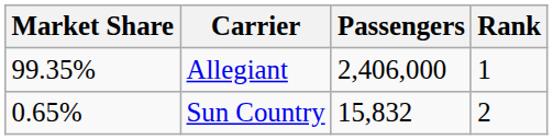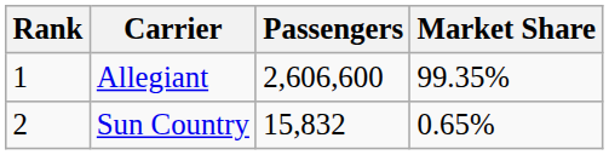columns swapped: Rank <-> Market Share
Allegiant | Passengers: 2,406,000 -> 2,606,600
